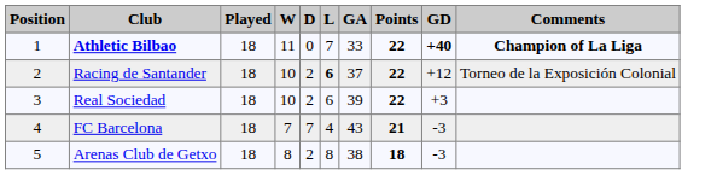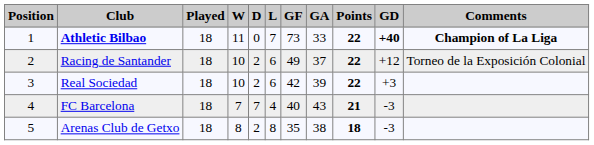+ column: GF | 73 | 49 | 42 | 40 | 35
Racing de Santander | L: bold -> normal
